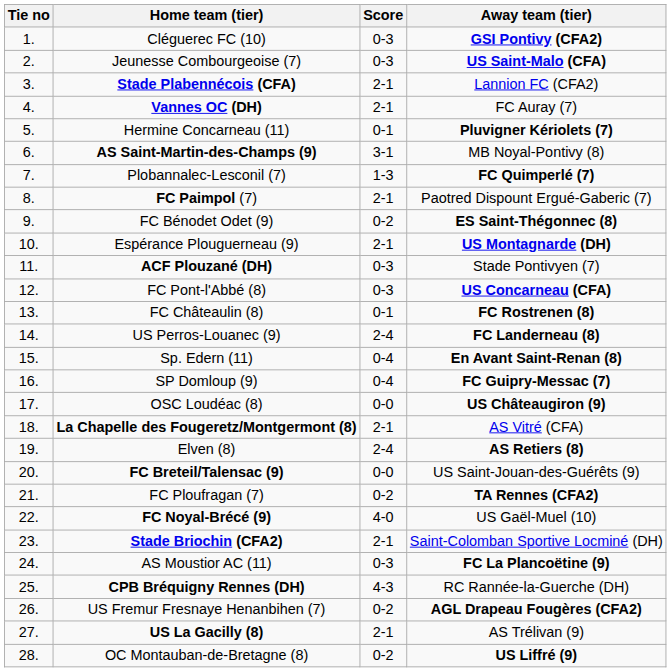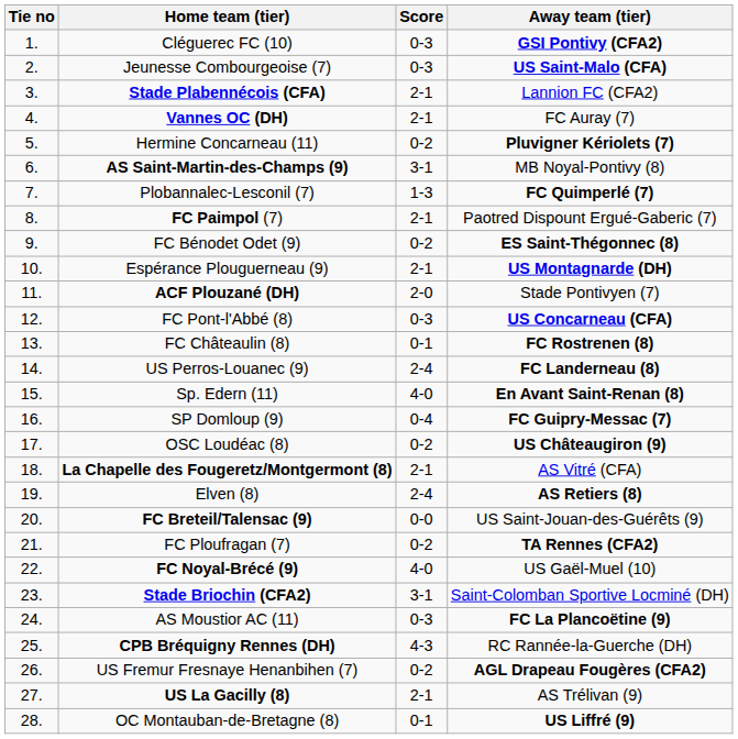Hermine Concarneau (11) | Score: 0-1 -> 0-2
ACF Plouzané (DH) | Score: 0-3 -> 2-0
Sp. Edern (11) | Score: 0-4 -> 4-0
OSC Loudéac (8) | Score: 0-0 -> 0-2
Stade Briochin (CFA2) | Score: 2-1 -> 3-1
OC Montauban-de-Bretagne (8) | Score: 0-2 -> 0-1
